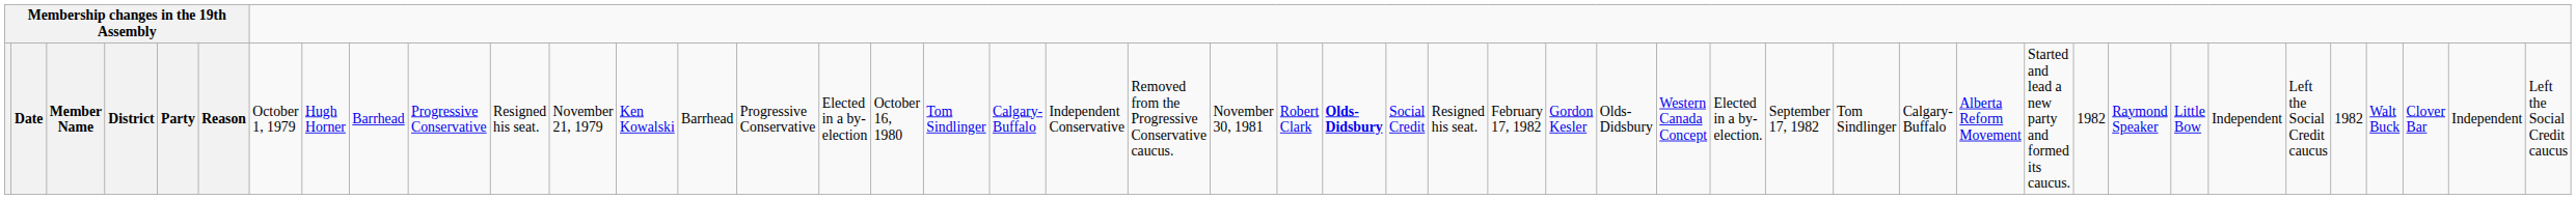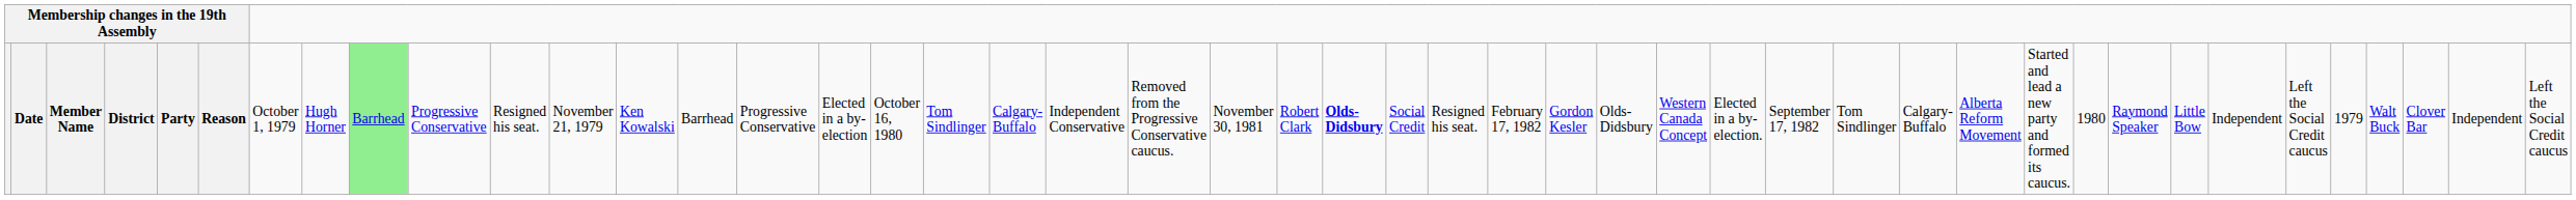Date | column 9: no background -> lightgreen background
Date | column 37: 1982 -> 1980
Date | column 42: 1982 -> 1979
